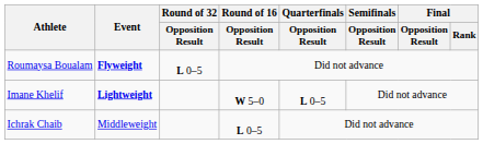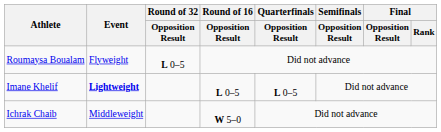Roumaysa Boualam | Event: bold -> normal
Imane Khelif | Round of 16 / Opposition Result: W 5–0 -> L 0–5
Ichrak Chaib | Round of 16 / Opposition Result: L 0–5 -> W 5–0
